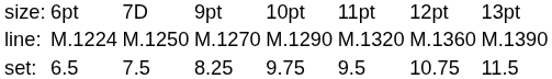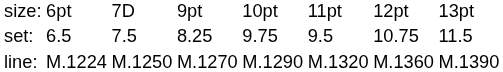rows swapped: set: <-> line:
